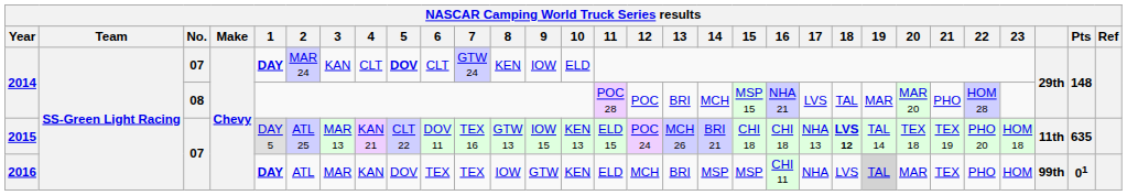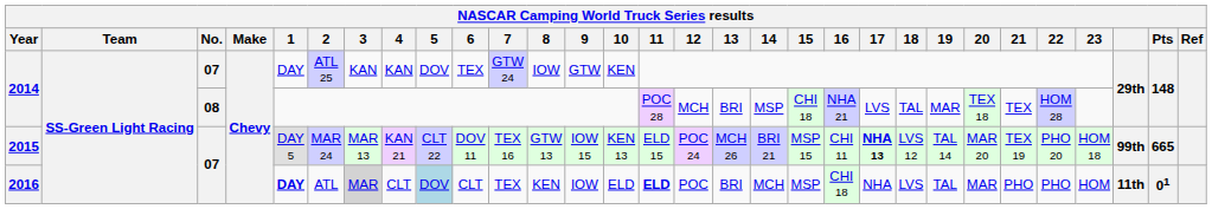2014 / 07 | 1: bold -> normal
2014 / 07 | 2: MAR 24 -> ATL 25
2014 / 07 | 4: CLT -> KAN
2014 / 07 | 5: bold -> normal
2014 / 07 | 6: CLT -> TEX
2014 / 07 | 8: KEN -> IOW
2014 / 07 | 9: IOW -> GTW
2014 / 07 | 10: ELD -> KEN
2014 / 08 | 12: POC -> MCH
2014 / 08 | 14: MCH -> MSP
2014 / 08 | 15: MSP 15 -> CHI 18
2014 / 08 | 20: MAR 20 -> TEX 18
2014 / 08 | 21: PHO -> TEX
2015 | 2: ATL 25 -> MAR 24
2015 | 15: CHI 18 -> MSP 15
2015 | 16: CHI 18 -> CHI 11
2015 | 17: normal -> bold
2015 | 18: bold -> normal
2015 | 20: TEX 18 -> MAR 20
2015 | column 28: 11th -> 99th
2015 | Pts: 635 -> 665
2016 | 3: no background -> lightgrey background
2016 | 4: KAN -> CLT
2016 | 5: no background -> lightblue background
2016 | 6: TEX -> CLT
2016 | 8: IOW -> KEN
2016 | 9: GTW -> IOW
2016 | 10: KEN -> ELD
2016 | 11: normal -> bold
2016 | 12: MCH -> POC
2016 | 14: MSP -> MCH
2016 | 16: CHI 11 -> CHI 18
2016 | 19: lightgrey background -> no background
2016 | 21: TEX -> PHO
2016 | column 28: 99th -> 11th
